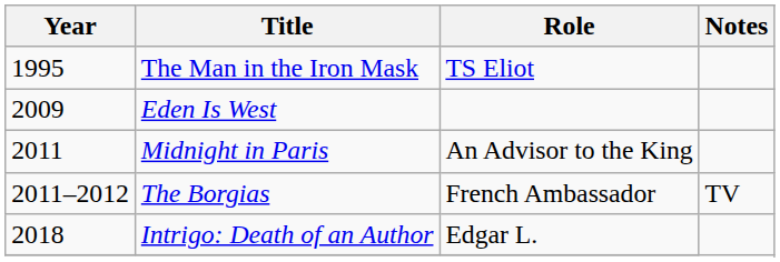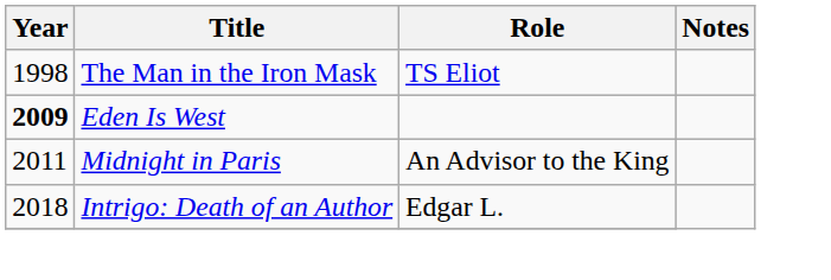The Man in the Iron Mask | Year: 1995 -> 1998
Eden Is West | Year: normal -> bold
- row: 2011–2012 | The Borgias | French Ambassador | TV
